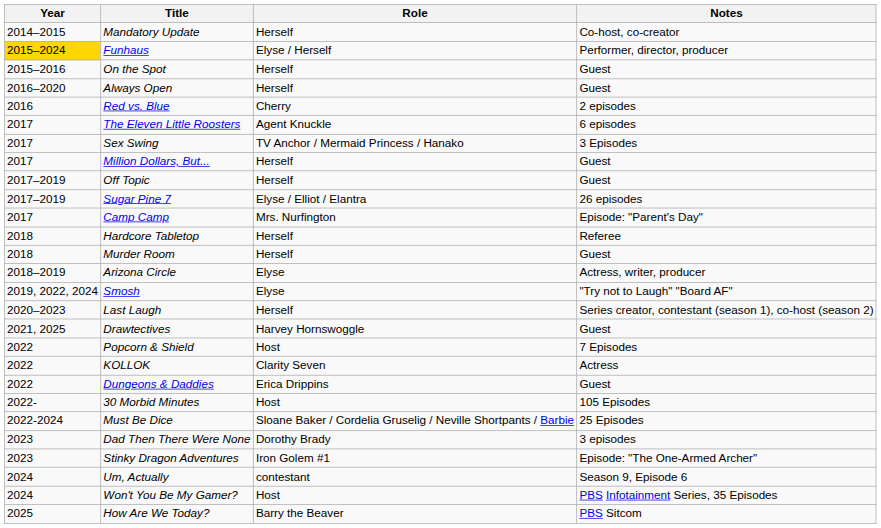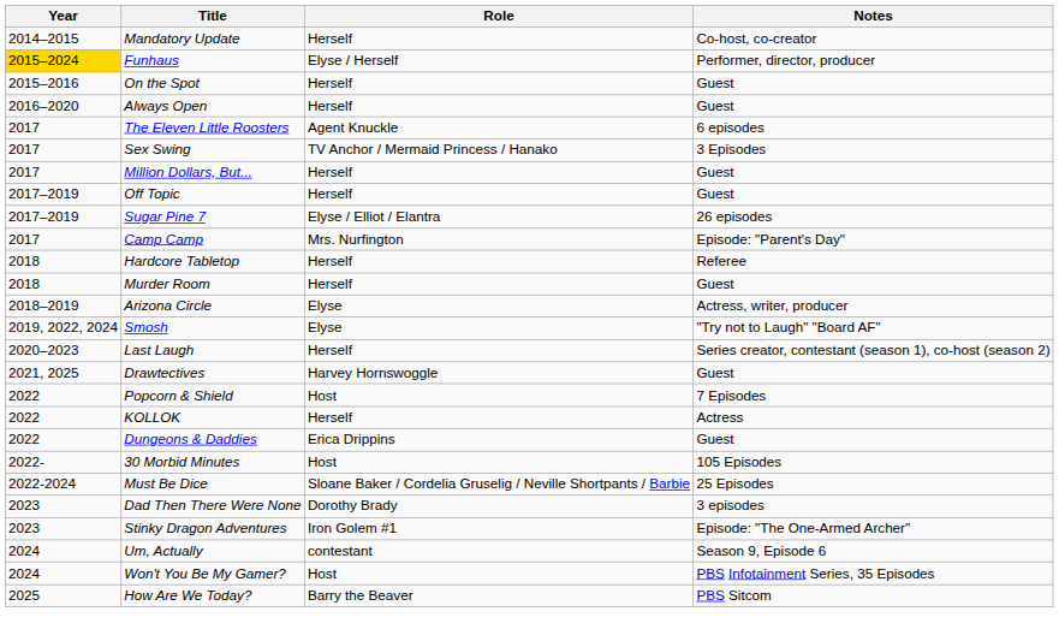- row: 2016 | Red vs. Blue | Cherry | 2 episodes
KOLLOK | Role: Clarity Seven -> Herself
